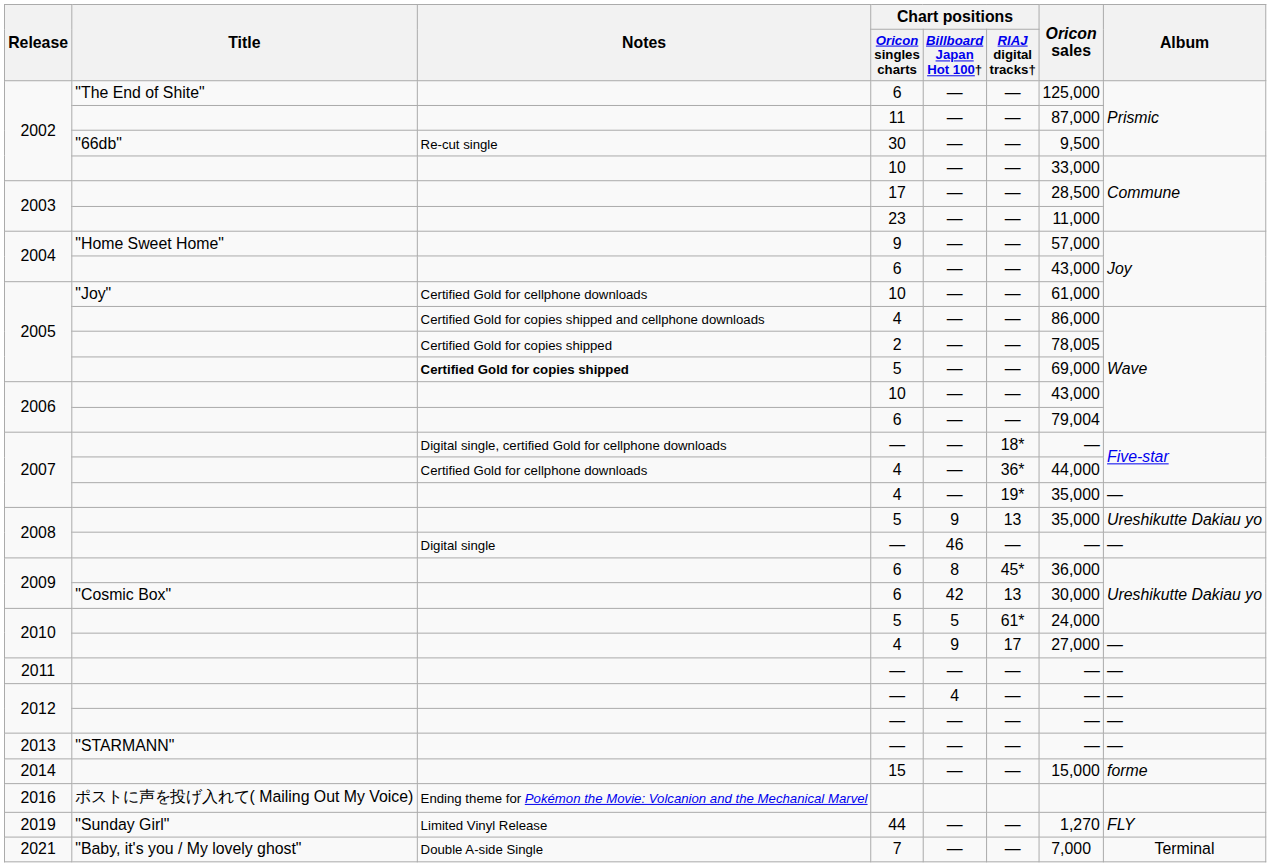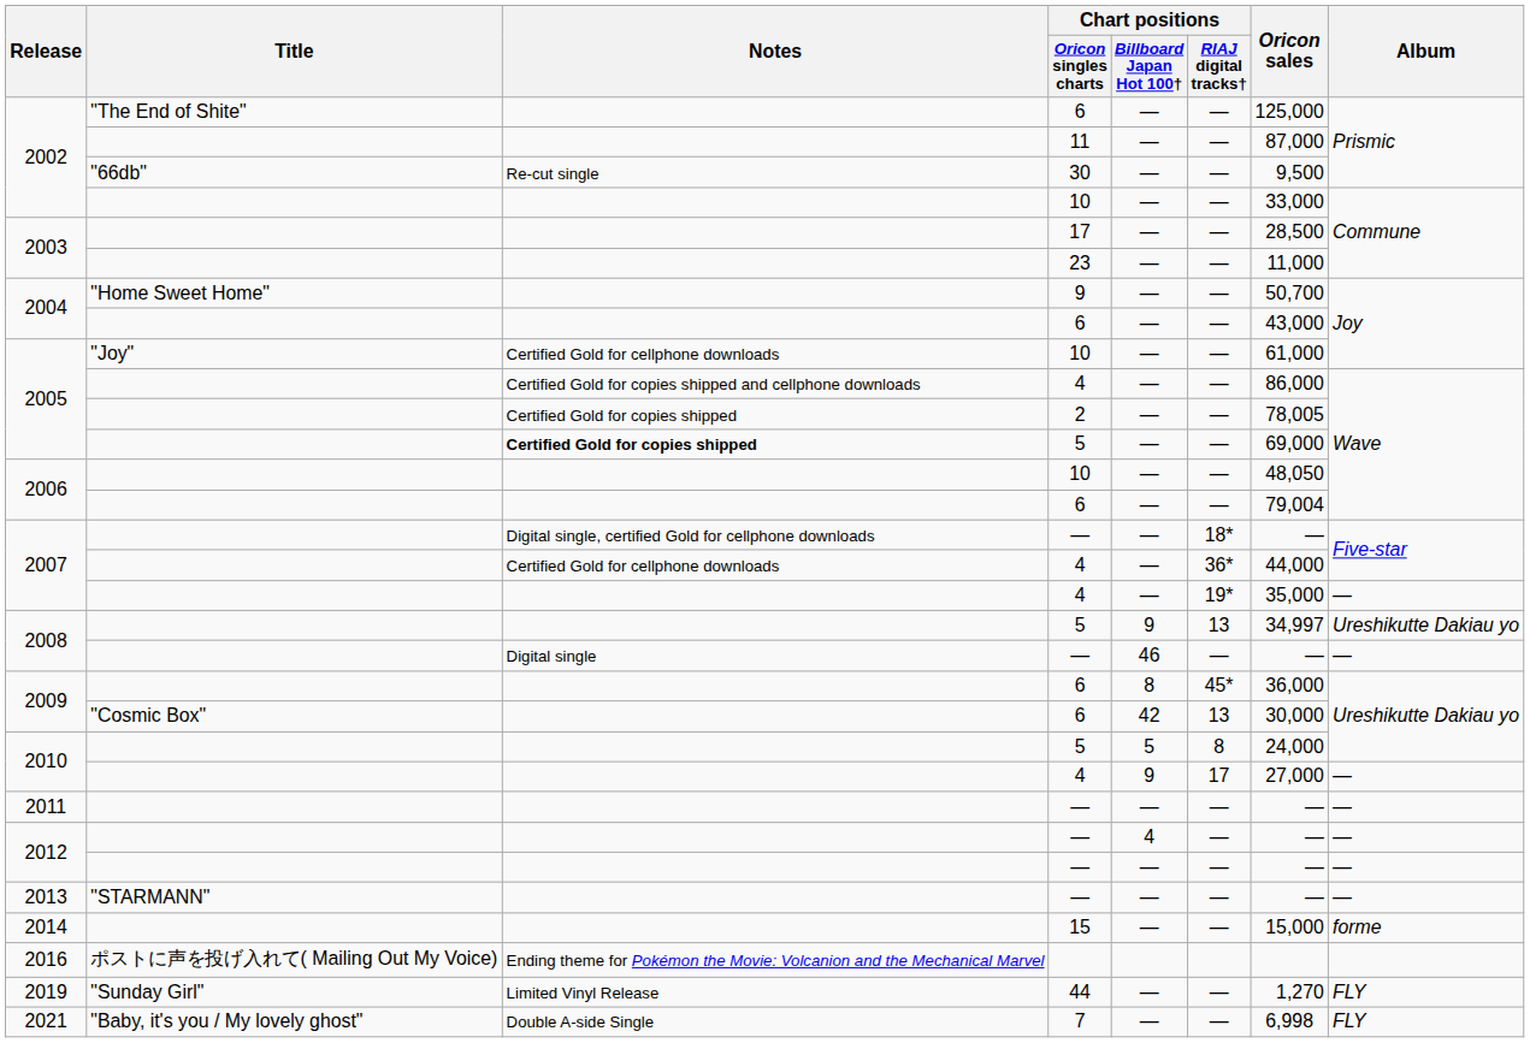2004 / 9 | Oricon sales: 57,000 -> 50,700
2006 / 10 | Oricon sales: 43,000 -> 48,050
2008 / 5 | Oricon sales: 35,000 -> 34,997
2010 / 5 | Chart positions / RIAJ digital tracks†: 61* -> 8
2021 | Oricon sales: 7,000 -> 6,998
2021 | Album: Terminal -> FLY
